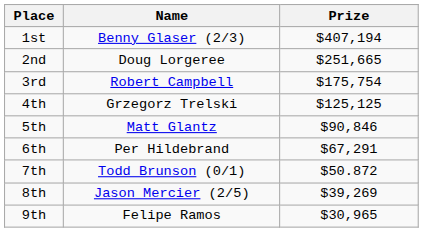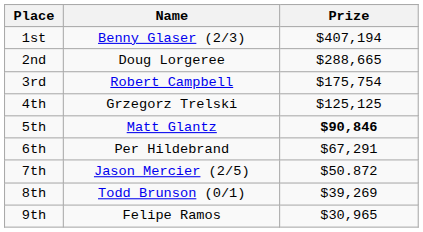2nd | Prize: $251,665 -> $288,665
5th | Prize: normal -> bold
7th | Name: Todd Brunson (0/1) -> Jason Mercier (2/5)
8th | Name: Jason Mercier (2/5) -> Todd Brunson (0/1)
